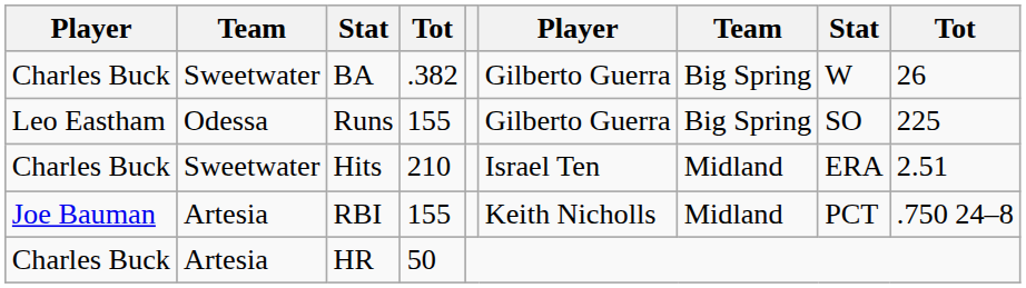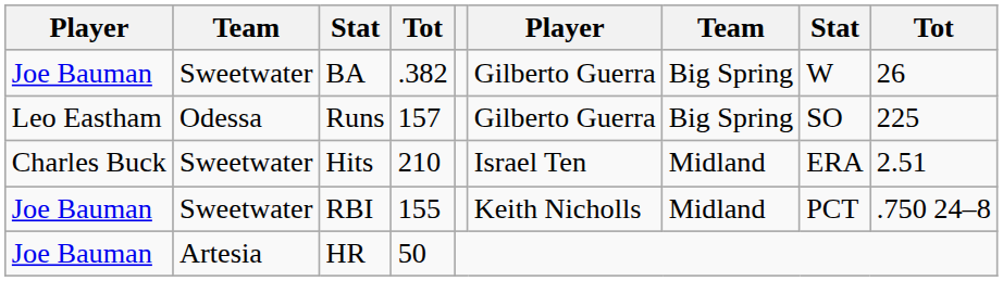BA | column 1: Charles Buck -> Joe Bauman
Runs | column 4: 155 -> 157
RBI | column 2: Artesia -> Sweetwater
HR | column 1: Charles Buck -> Joe Bauman
